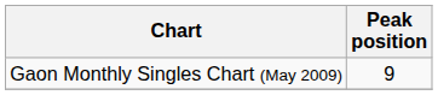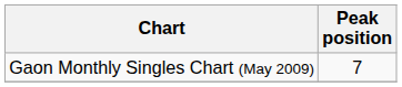Gaon Monthly Singles Chart (May 2009) | Peak position: 9 -> 7
